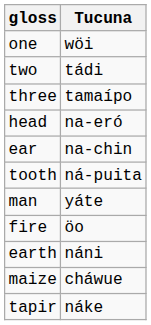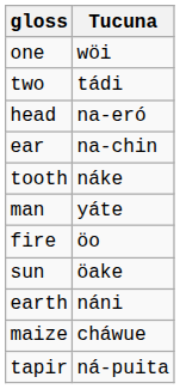- row: three | tamaípo
tooth | Tucuna: ná-puita -> náke
+ row: sun | öake
tapir | Tucuna: náke -> ná-puita
